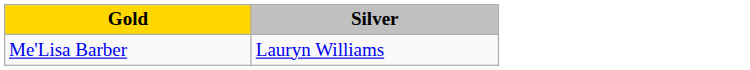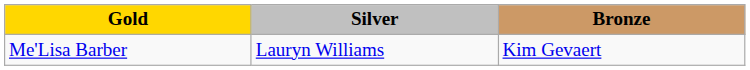+ column: Bronze | Kim Gevaert
